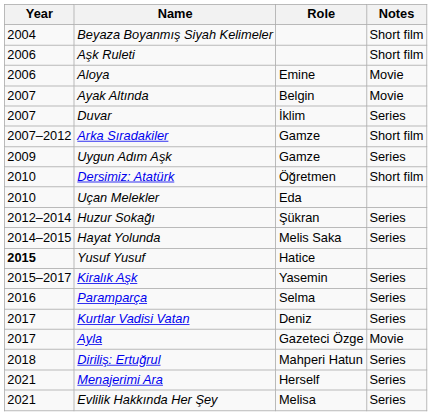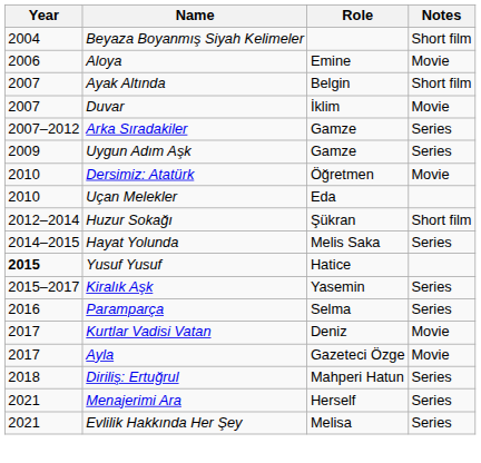- row: 2006 | Aşk Ruleti | Short film
Ayak Altında | Notes: Movie -> Short film
Duvar | Notes: Series -> Movie
Arka Sıradakiler | Notes: Short film -> Series
Dersimiz: Atatürk | Notes: Short film -> Movie
Huzur Sokağı | Notes: Series -> Short film
Kurtlar Vadisi Vatan | Notes: Series -> Movie
